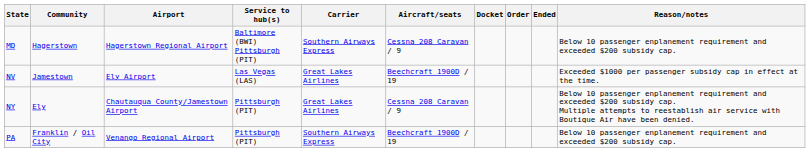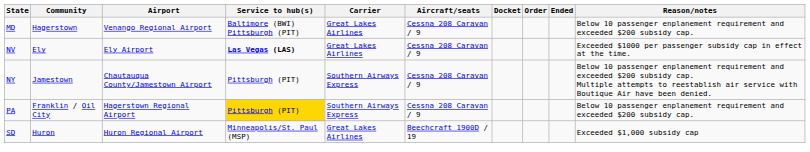MD | Airport: Hagerstown Regional Airport -> Venango Regional Airport
MD | Carrier: Southern Airways Express -> Great Lakes Airlines
NV | Community: Jamestown -> Ely
NV | Service to hub(s): normal -> bold
NV | Aircraft/seats: Beechcraft 1900D / 19 -> Cessna 208 Caravan / 9
NY | Community: Ely -> Jamestown
NY | Carrier: Great Lakes Airlines -> Southern Airways Express
PA | Airport: Venango Regional Airport -> Hagerstown Regional Airport
PA | Service to hub(s): no background -> gold background
PA | Aircraft/seats: Beechcraft 1900D / 19 -> Cessna 208 Caravan / 9
+ row: SD | Huron | Huron Regional Airport | Minneapolis/St. Paul (MSP) | Great Lakes Airlines | Beechcraft 1900D / 19 | Exceeded $1,000 subsidy cap
